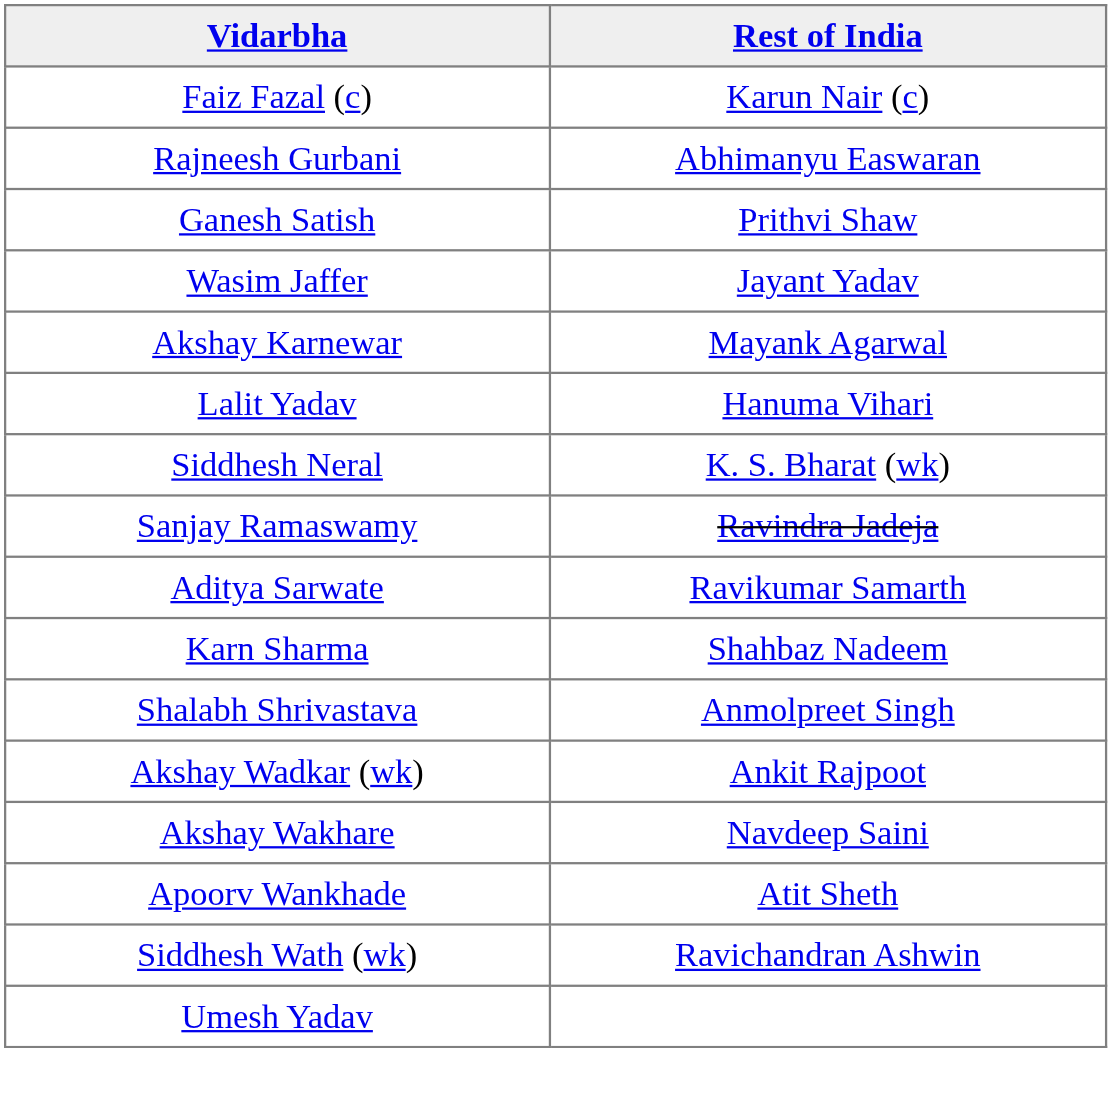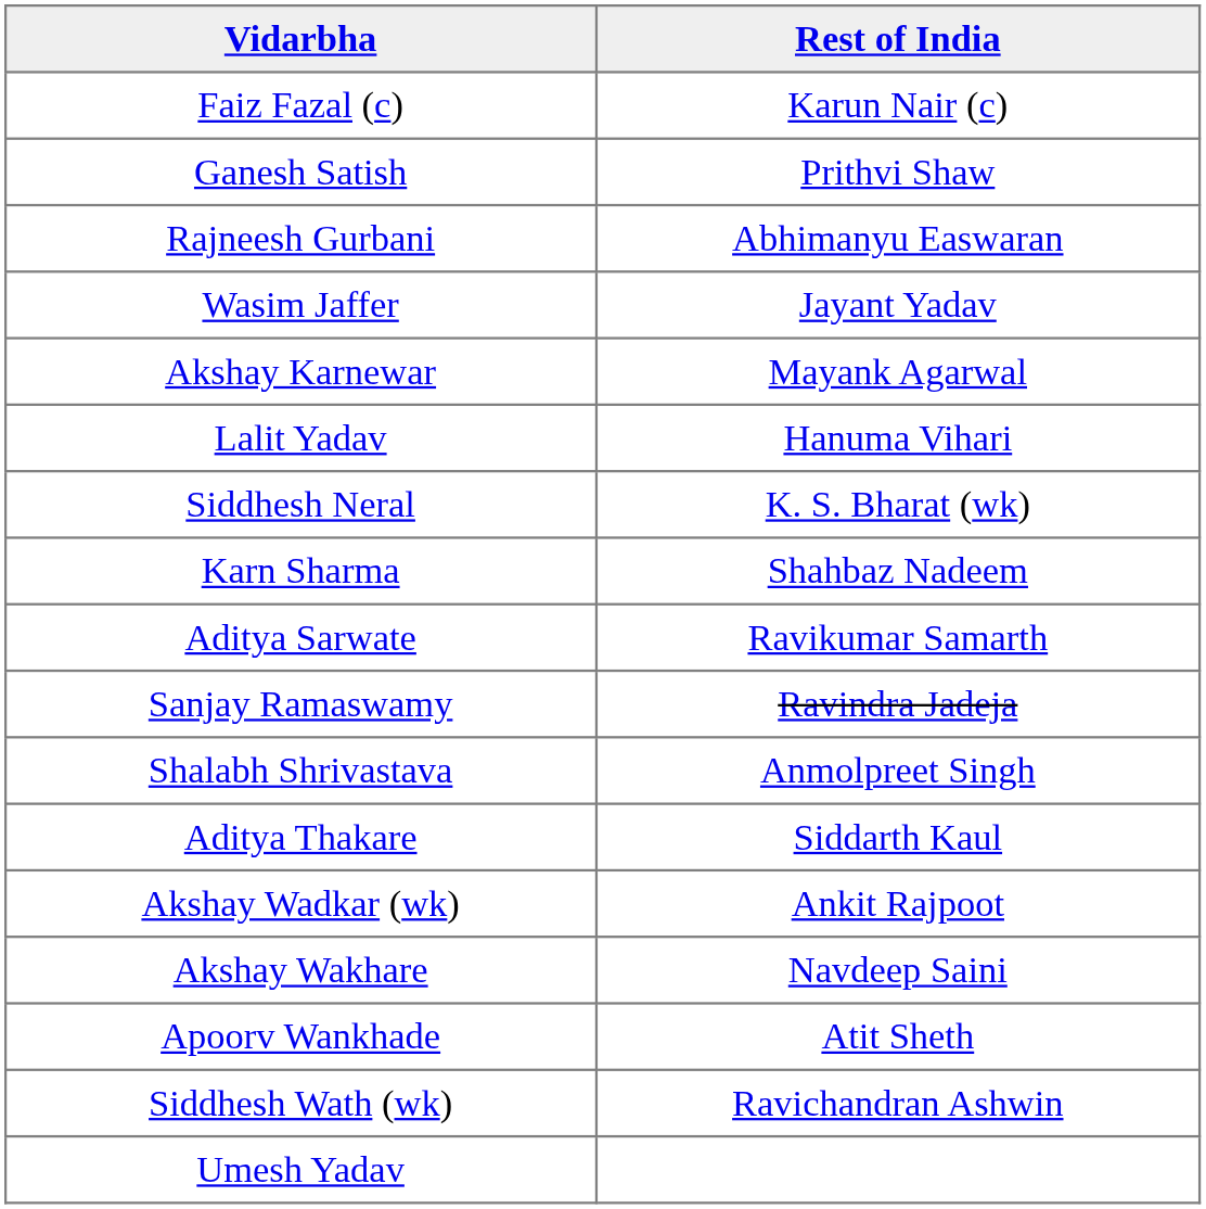rows swapped: Ganesh Satish <-> Rajneesh Gurbani
rows swapped: Sanjay Ramaswamy <-> Karn Sharma
+ row: Aditya Thakare | Siddarth Kaul
